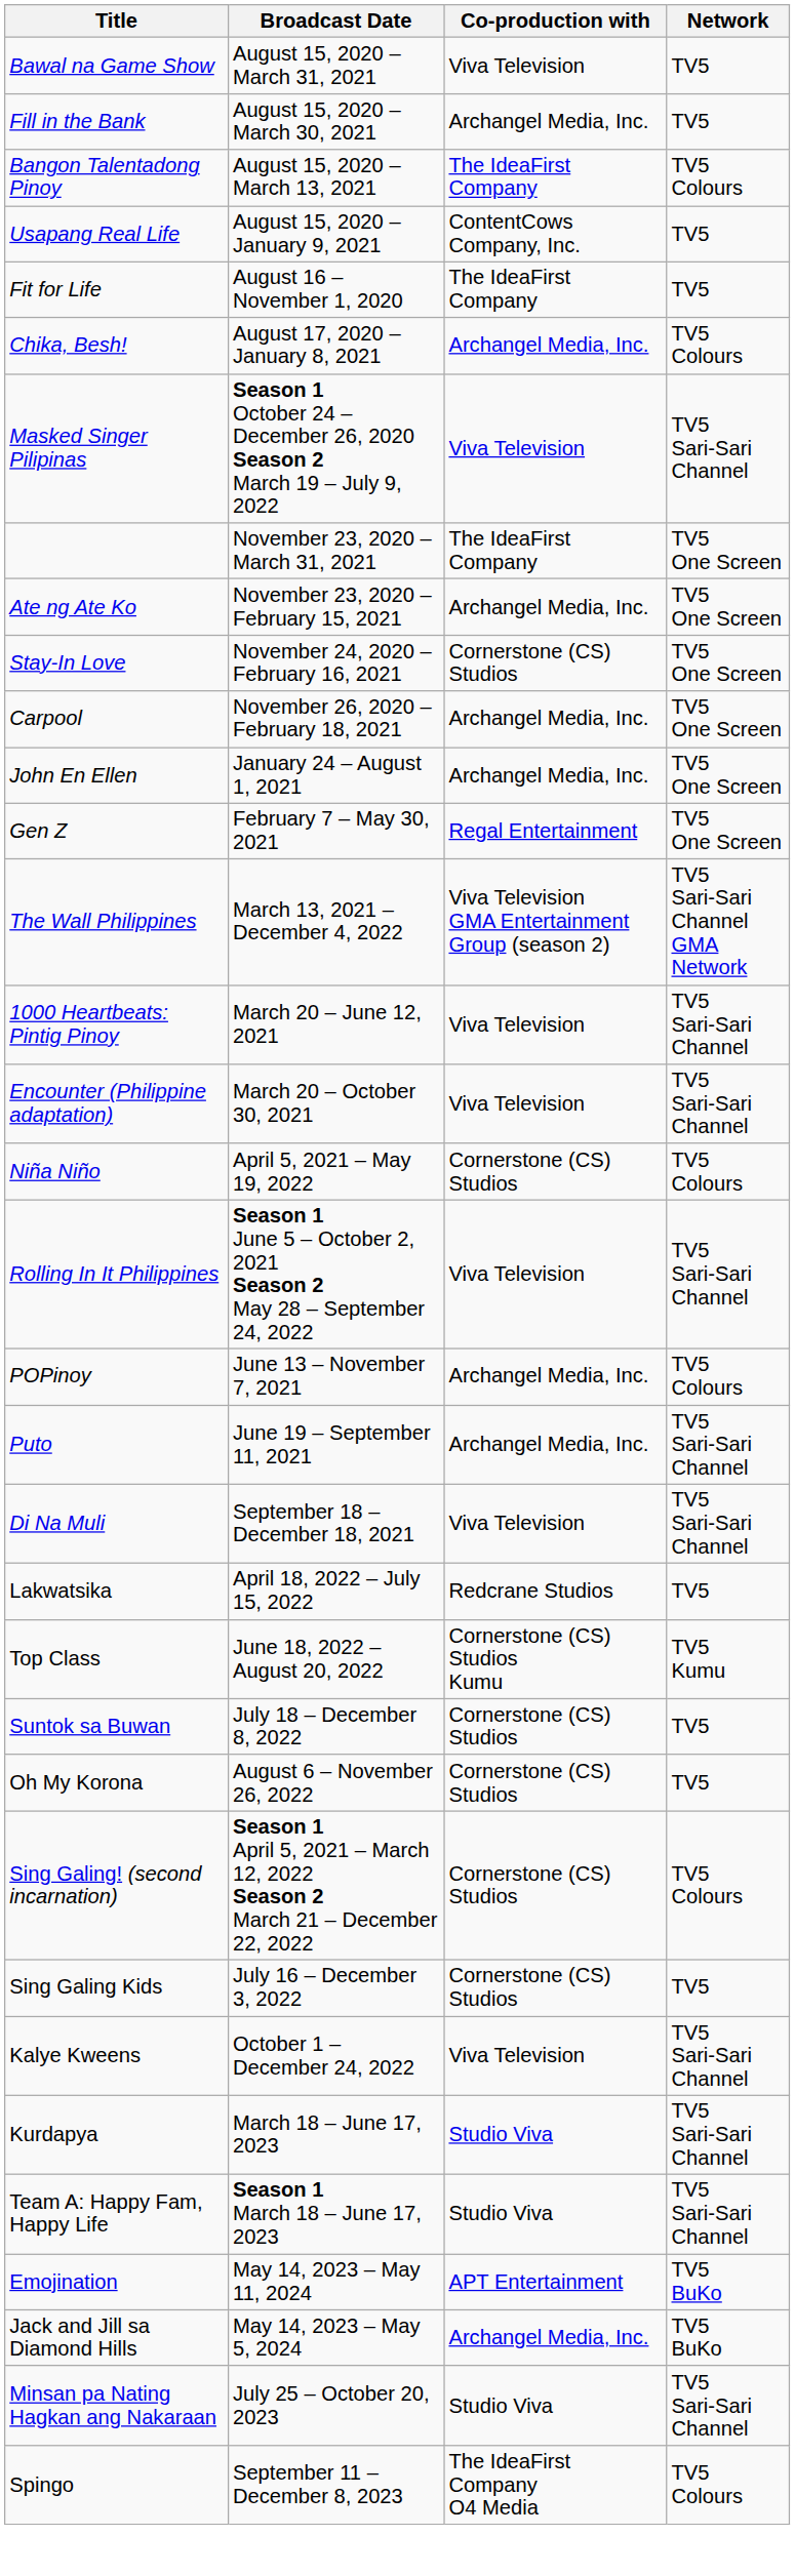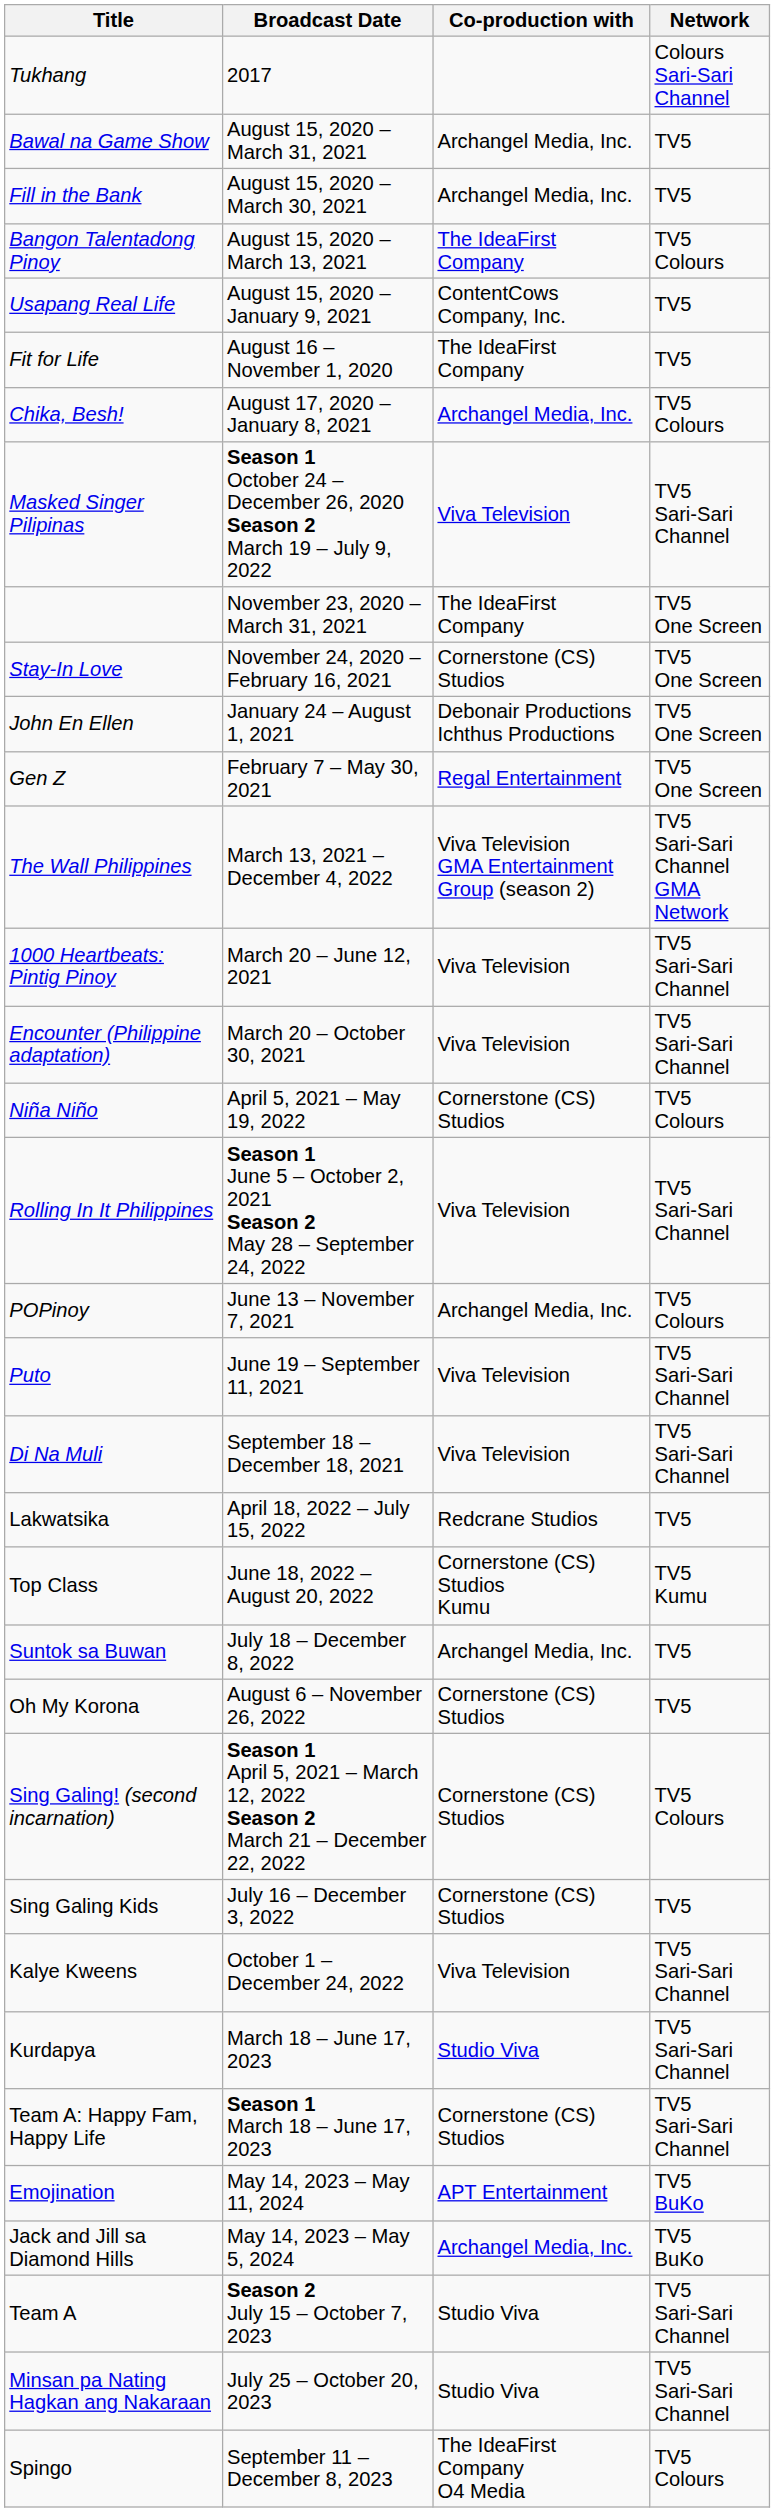+ row: Tukhang | 2017 | Colours Sari-Sari Channel
Bawal na Game Show | Co-production with: Viva Television -> Archangel Media, Inc.
- row: Ate ng Ate Ko | November 23, 2020 – February 15, 2021 | Archangel Media, Inc. | TV5 One Screen
- row: Carpool | November 26, 2020 – February 18, 2021 | Archangel Media, Inc. | TV5 One Screen
John En Ellen | Co-production with: Archangel Media, Inc. -> Debonair Productions Ichthus Productions
Puto | Co-production with: Archangel Media, Inc. -> Viva Television
Suntok sa Buwan | Co-production with: Cornerstone (CS) Studios -> Archangel Media, Inc.
Team A: Happy Fam, Happy Life | Co-production with: Studio Viva -> Cornerstone (CS) Studios
+ row: Team A | Season 2 July 15 – October 7, 2023 | Studio Viva | TV5 Sari-Sari Channel
